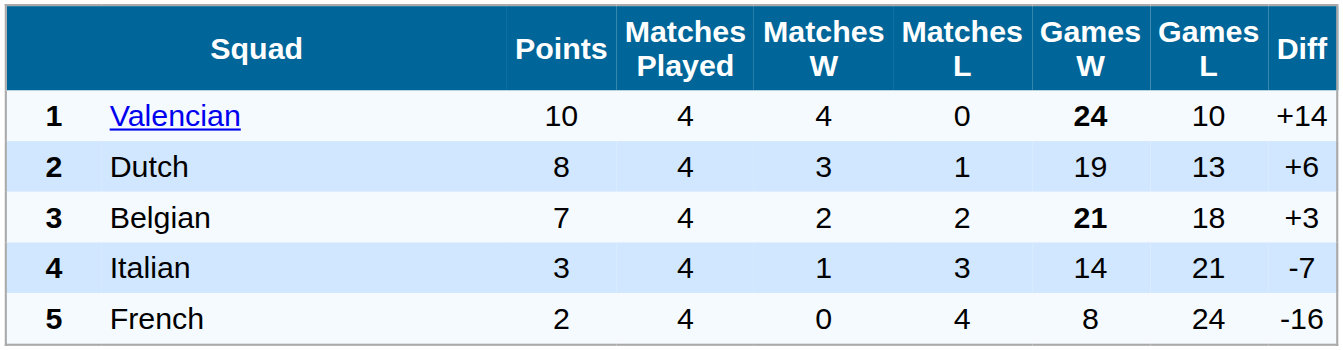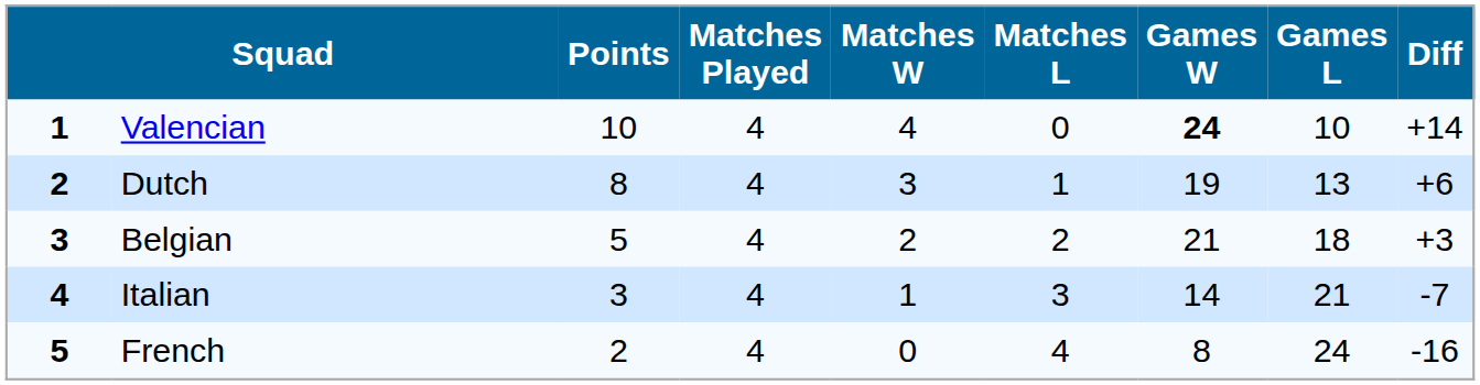Belgian | Points: 7 -> 5
Belgian | Games W: bold -> normal
